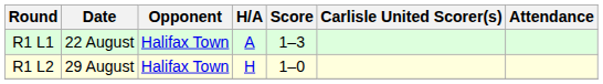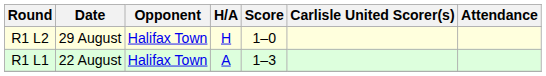rows swapped: R1 L1 <-> R1 L2
